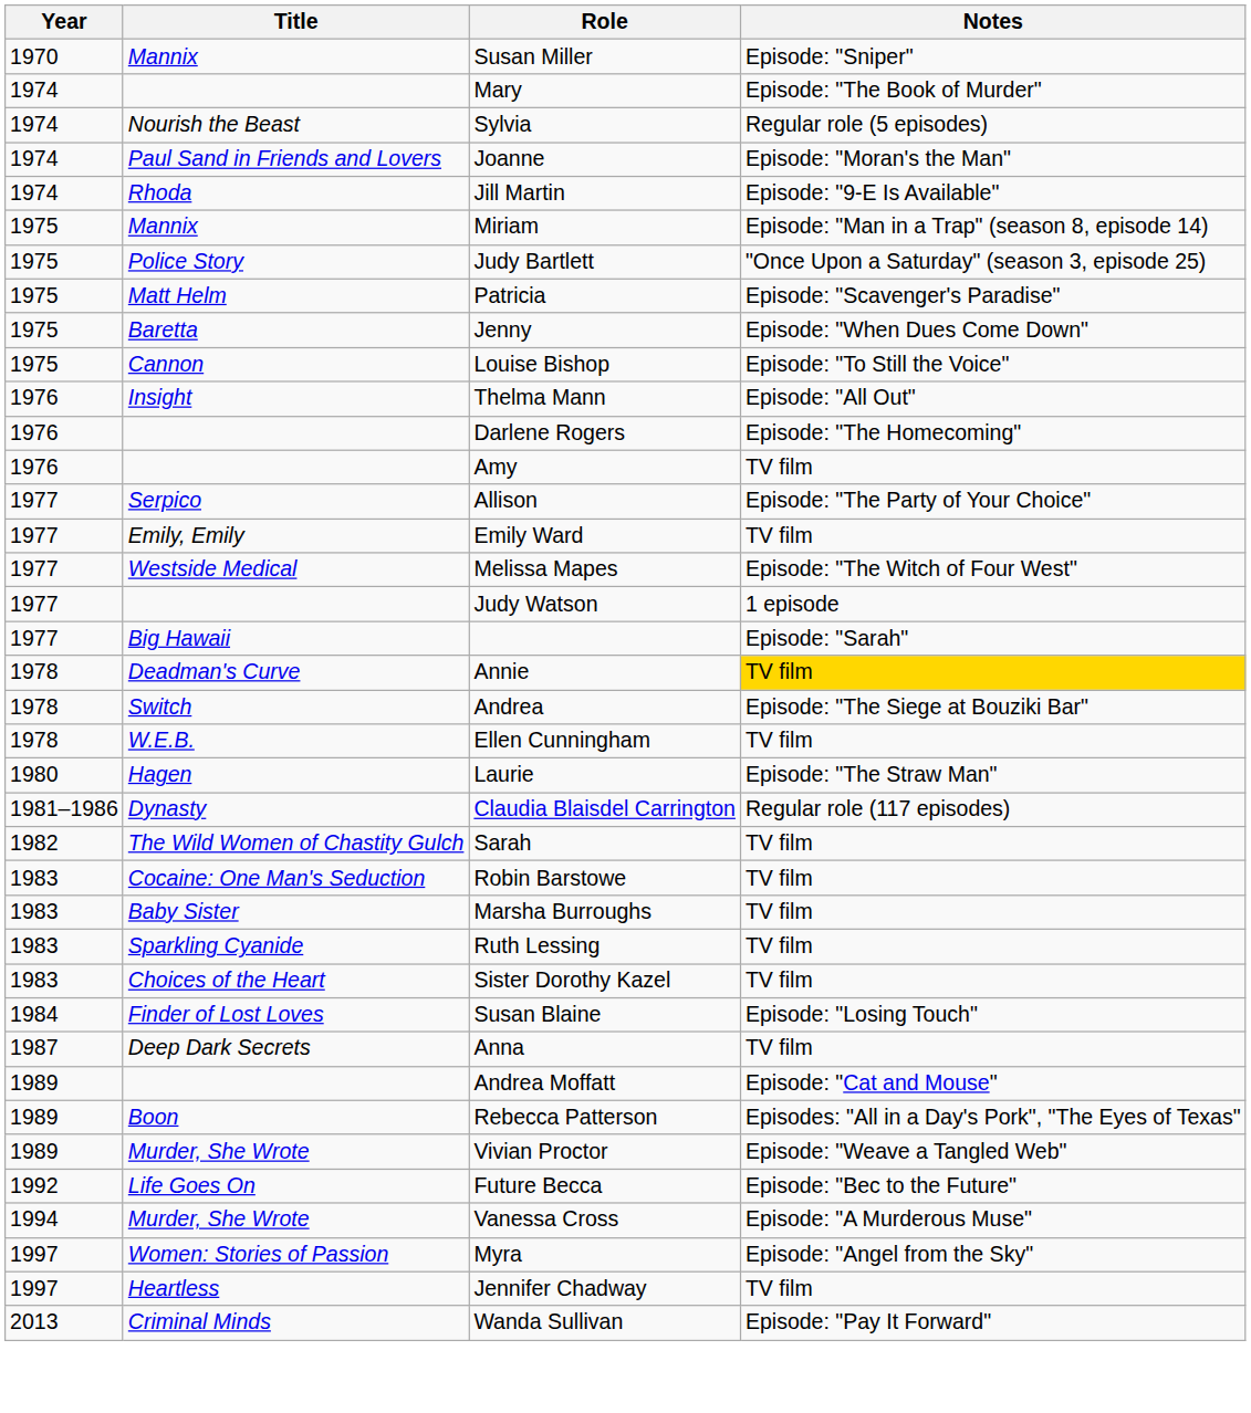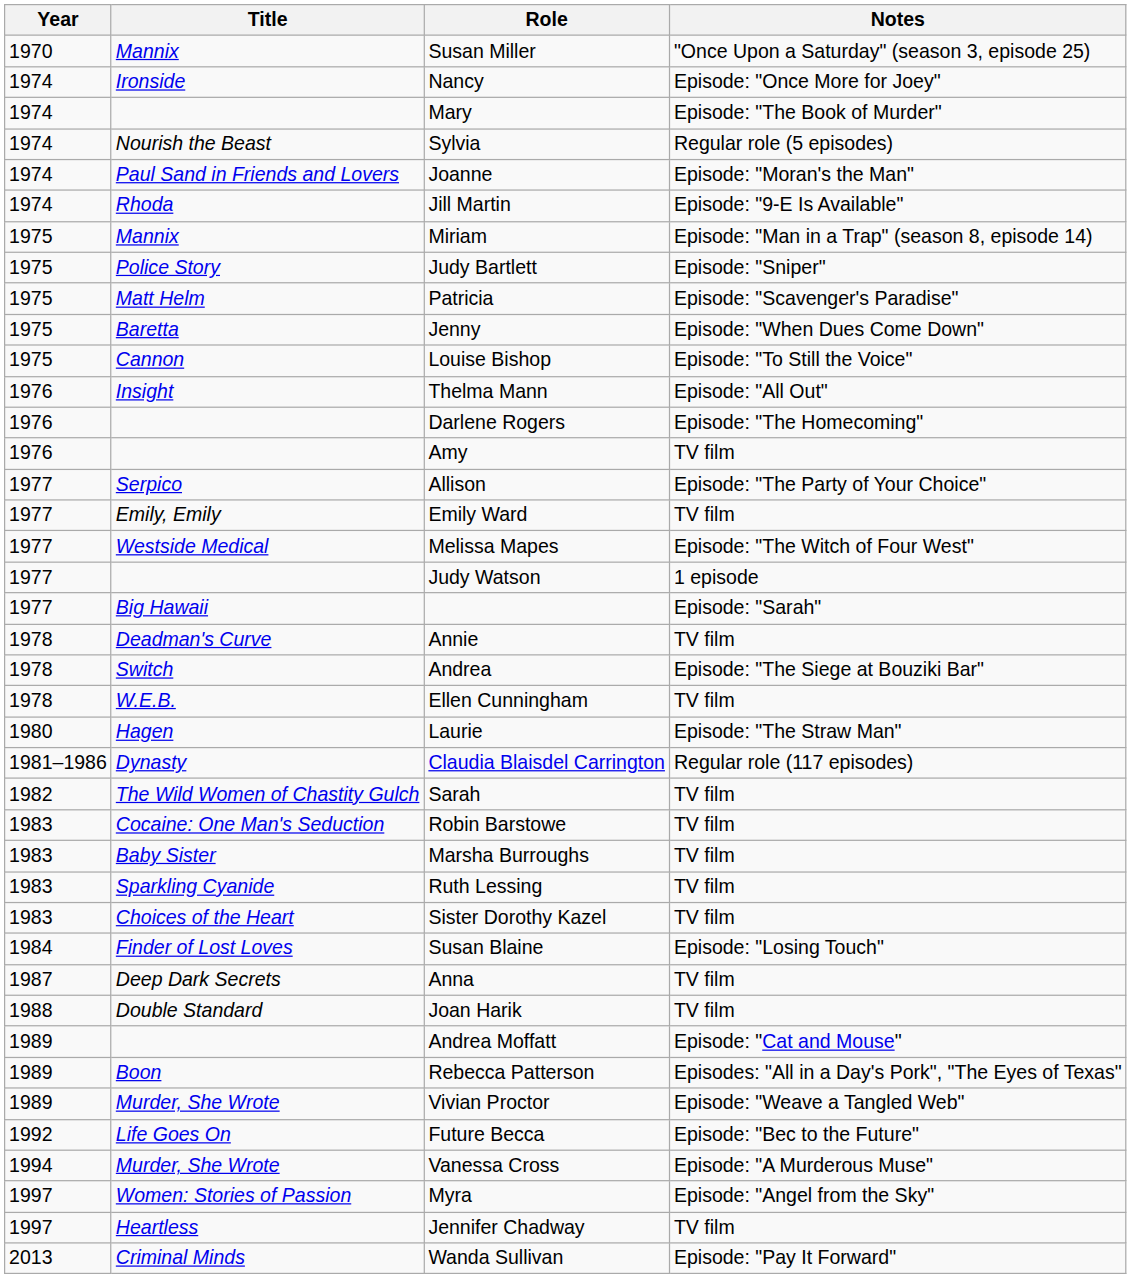Susan Miller | Notes: Episode: "Sniper" -> "Once Upon a Saturday" (season 3, episode 25)
+ row: 1974 | Ironside | Nancy | Episode: "Once More for Joey"
Judy Bartlett | Notes: "Once Upon a Saturday" (season 3, episode 25) -> Episode: "Sniper"
Annie | Notes: gold background -> no background
+ row: 1988 | Double Standard | Joan Harik | TV film
